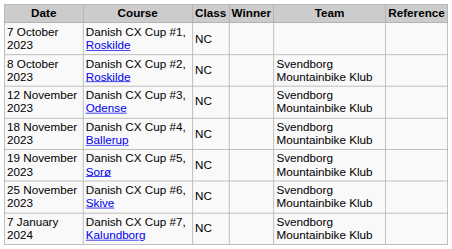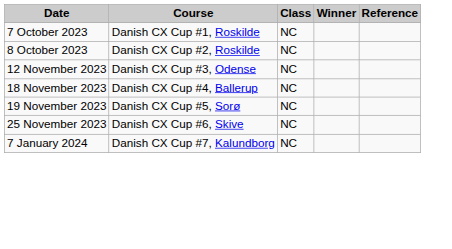- column: Team | Svendborg Mountainbike Klub | Svendborg Mountainbike Klub | Svendborg Mountainbike Klub | Svendborg Mountainbike Klub | Svendborg Mountainbike Klub | Svendborg Mountainbike Klub
